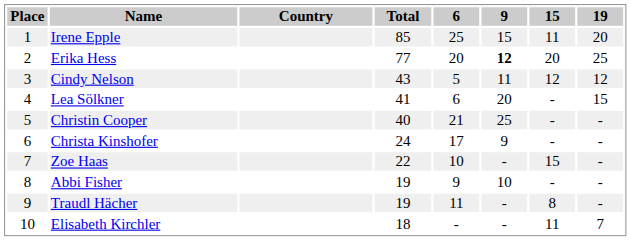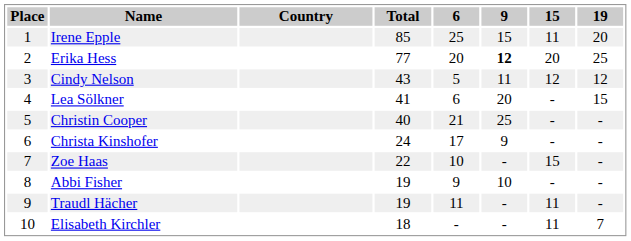Traudl Hächer | 15: 8 -> 11
